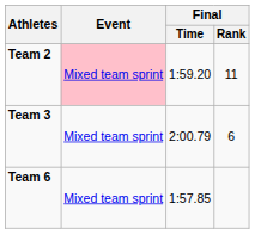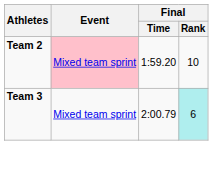Team 2 | Final / Rank: 11 -> 10
Team 3 | Final / Rank: no background -> paleturquoise background
- row: Team 6 | Mixed team sprint | 1:57.85
